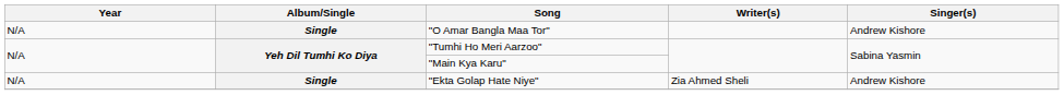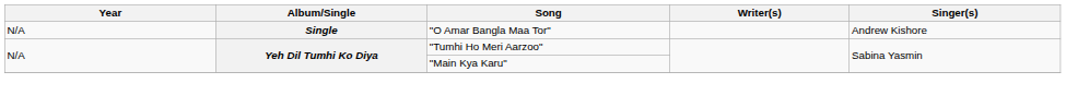- row: N/A | Single | "Ekta Golap Hate Niye" | Zia Ahmed Sheli | Andrew Kishore
